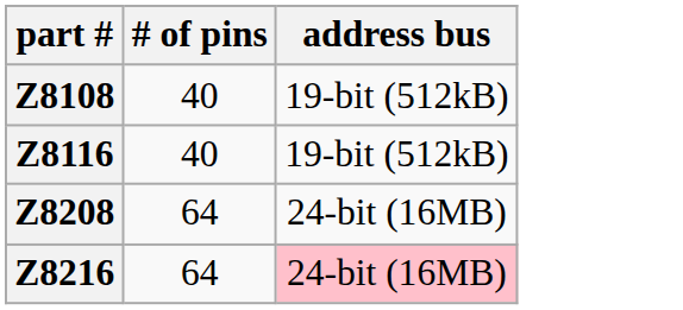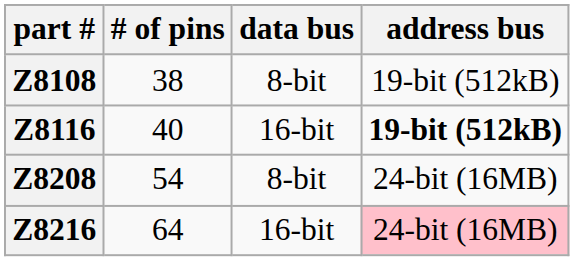+ column: data bus | 8-bit | 16-bit | 8-bit | 16-bit
Z8108 | # of pins: 40 -> 38
Z8116 | address bus: normal -> bold
Z8208 | # of pins: 64 -> 54
